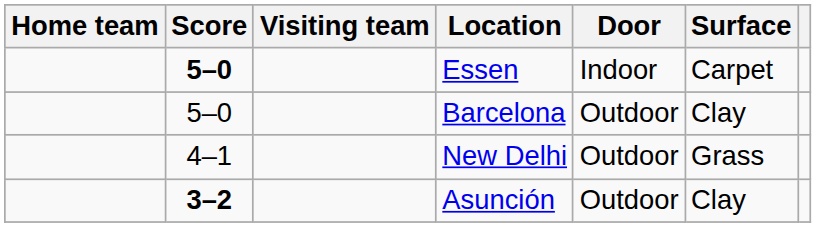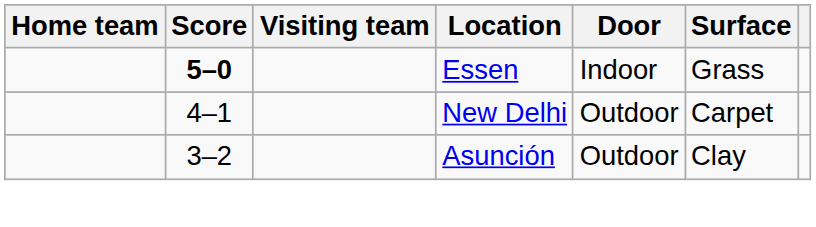Essen | Surface: Carpet -> Grass
- row: 5–0 | Barcelona | Outdoor | Clay
New Delhi | Surface: Grass -> Carpet
Asunción | Score: bold -> normal
